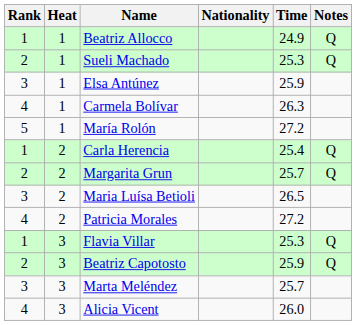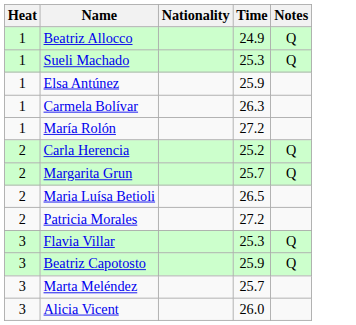- column: Rank | 1 | 2 | 3 | 4 | 5 | 1 | 2 | 3 | 4 | 1 | 2 | 3 | 4
Carla Herencia | Time: 25.4 -> 25.2
